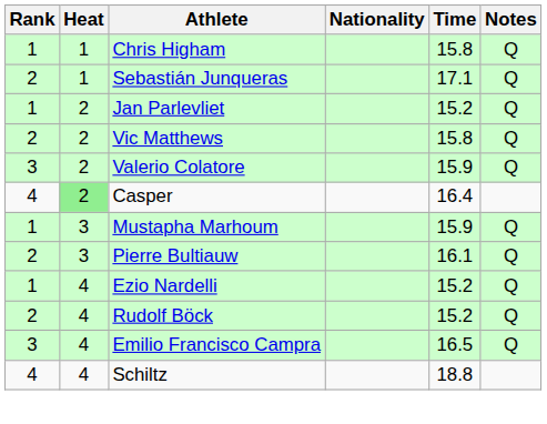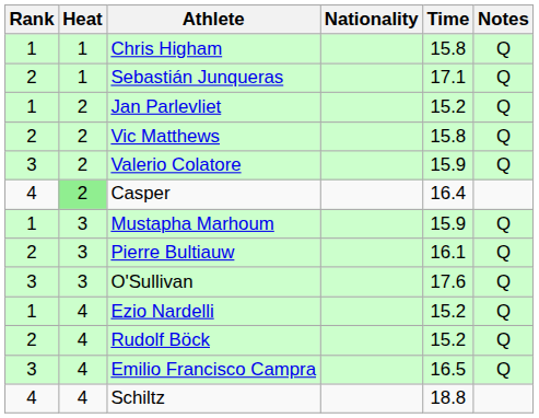+ row: 3 | 3 | O'Sullivan | 17.6 | Q
